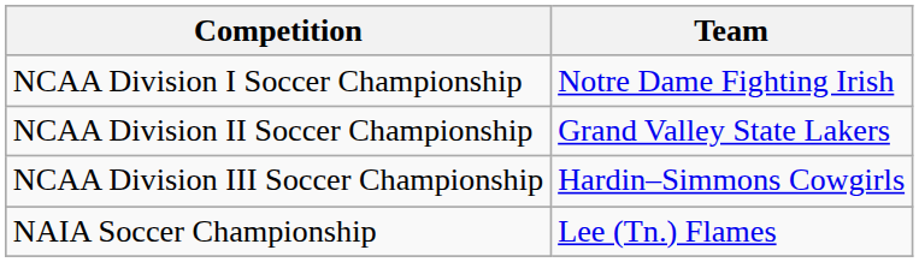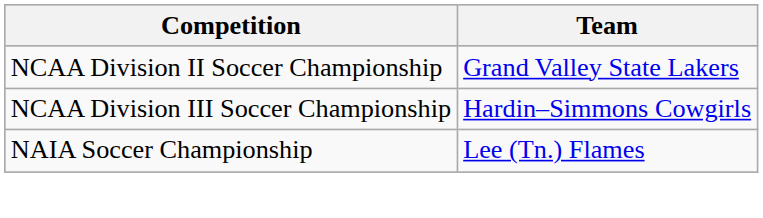- row: NCAA Division I Soccer Championship | Notre Dame Fighting Irish
